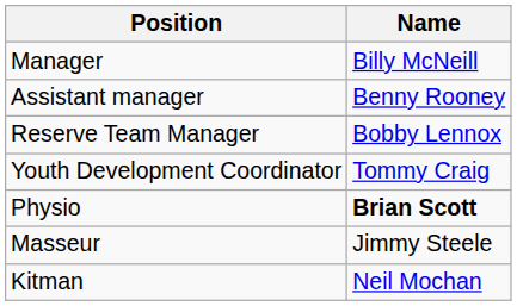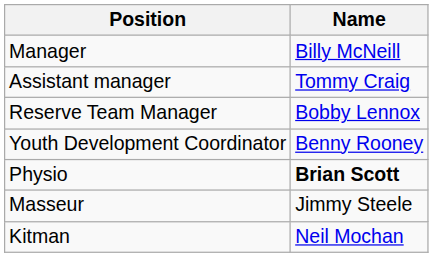Assistant manager | Name: Benny Rooney -> Tommy Craig
Youth Development Coordinator | Name: Tommy Craig -> Benny Rooney
